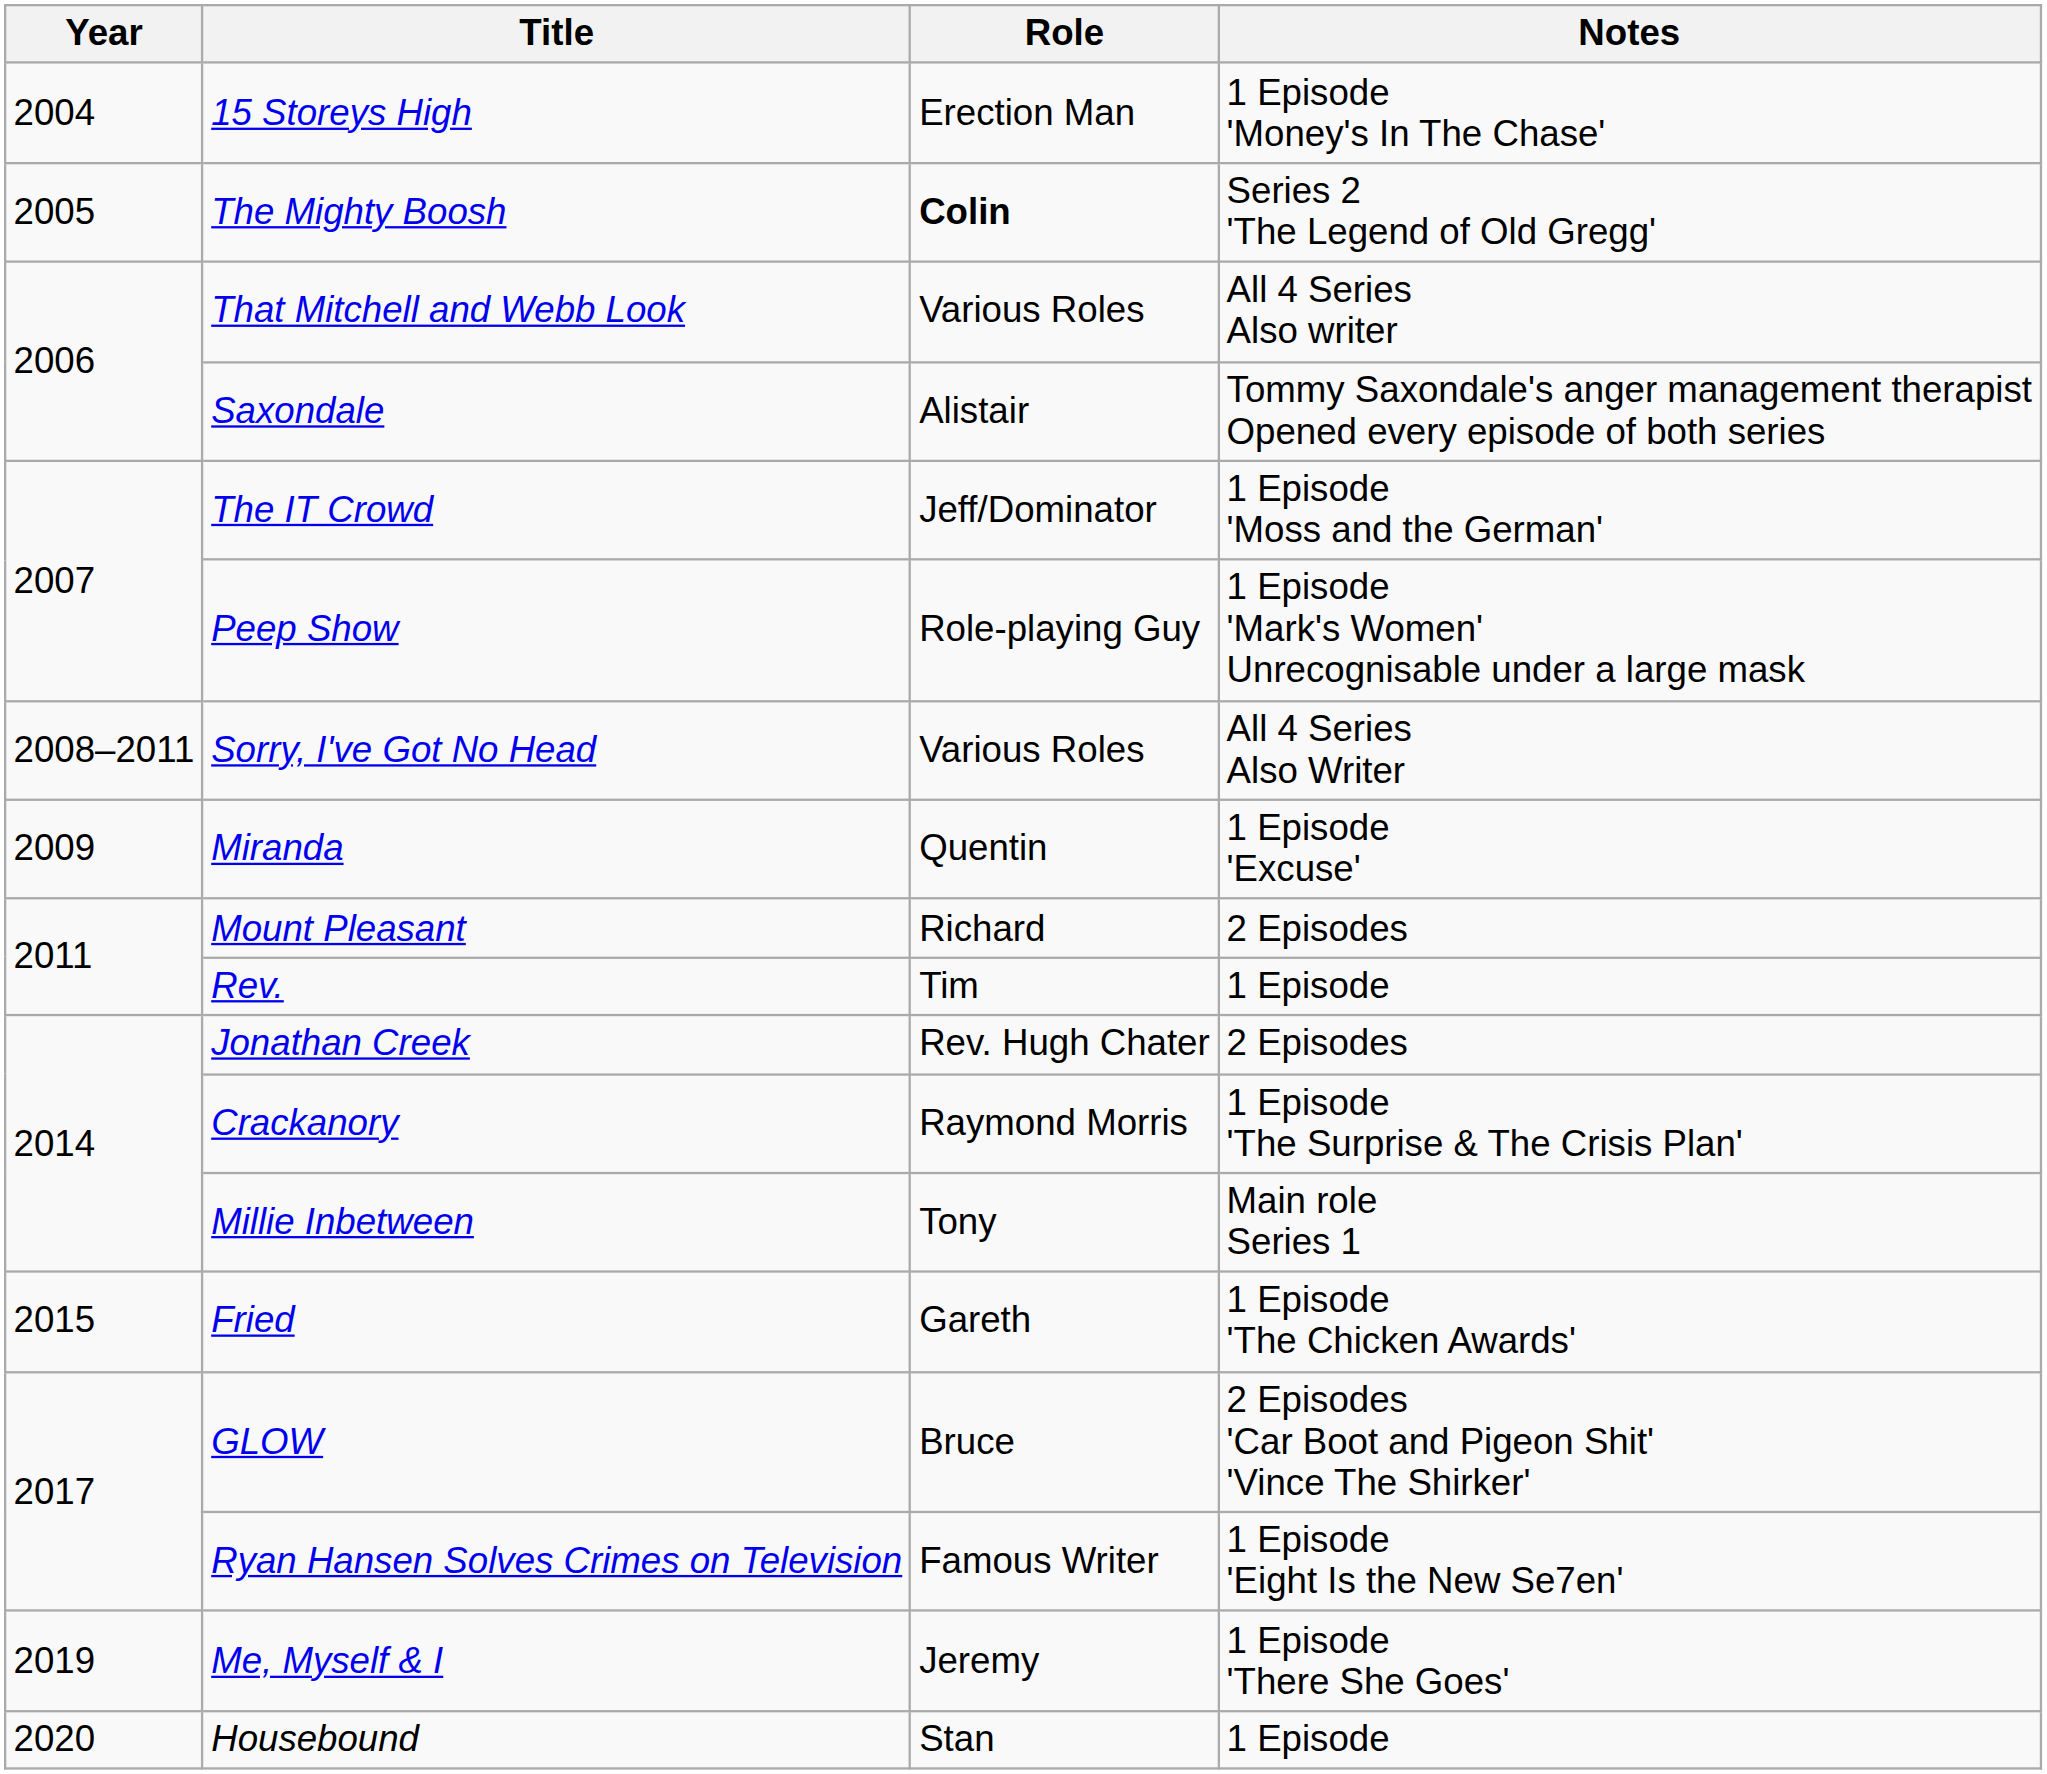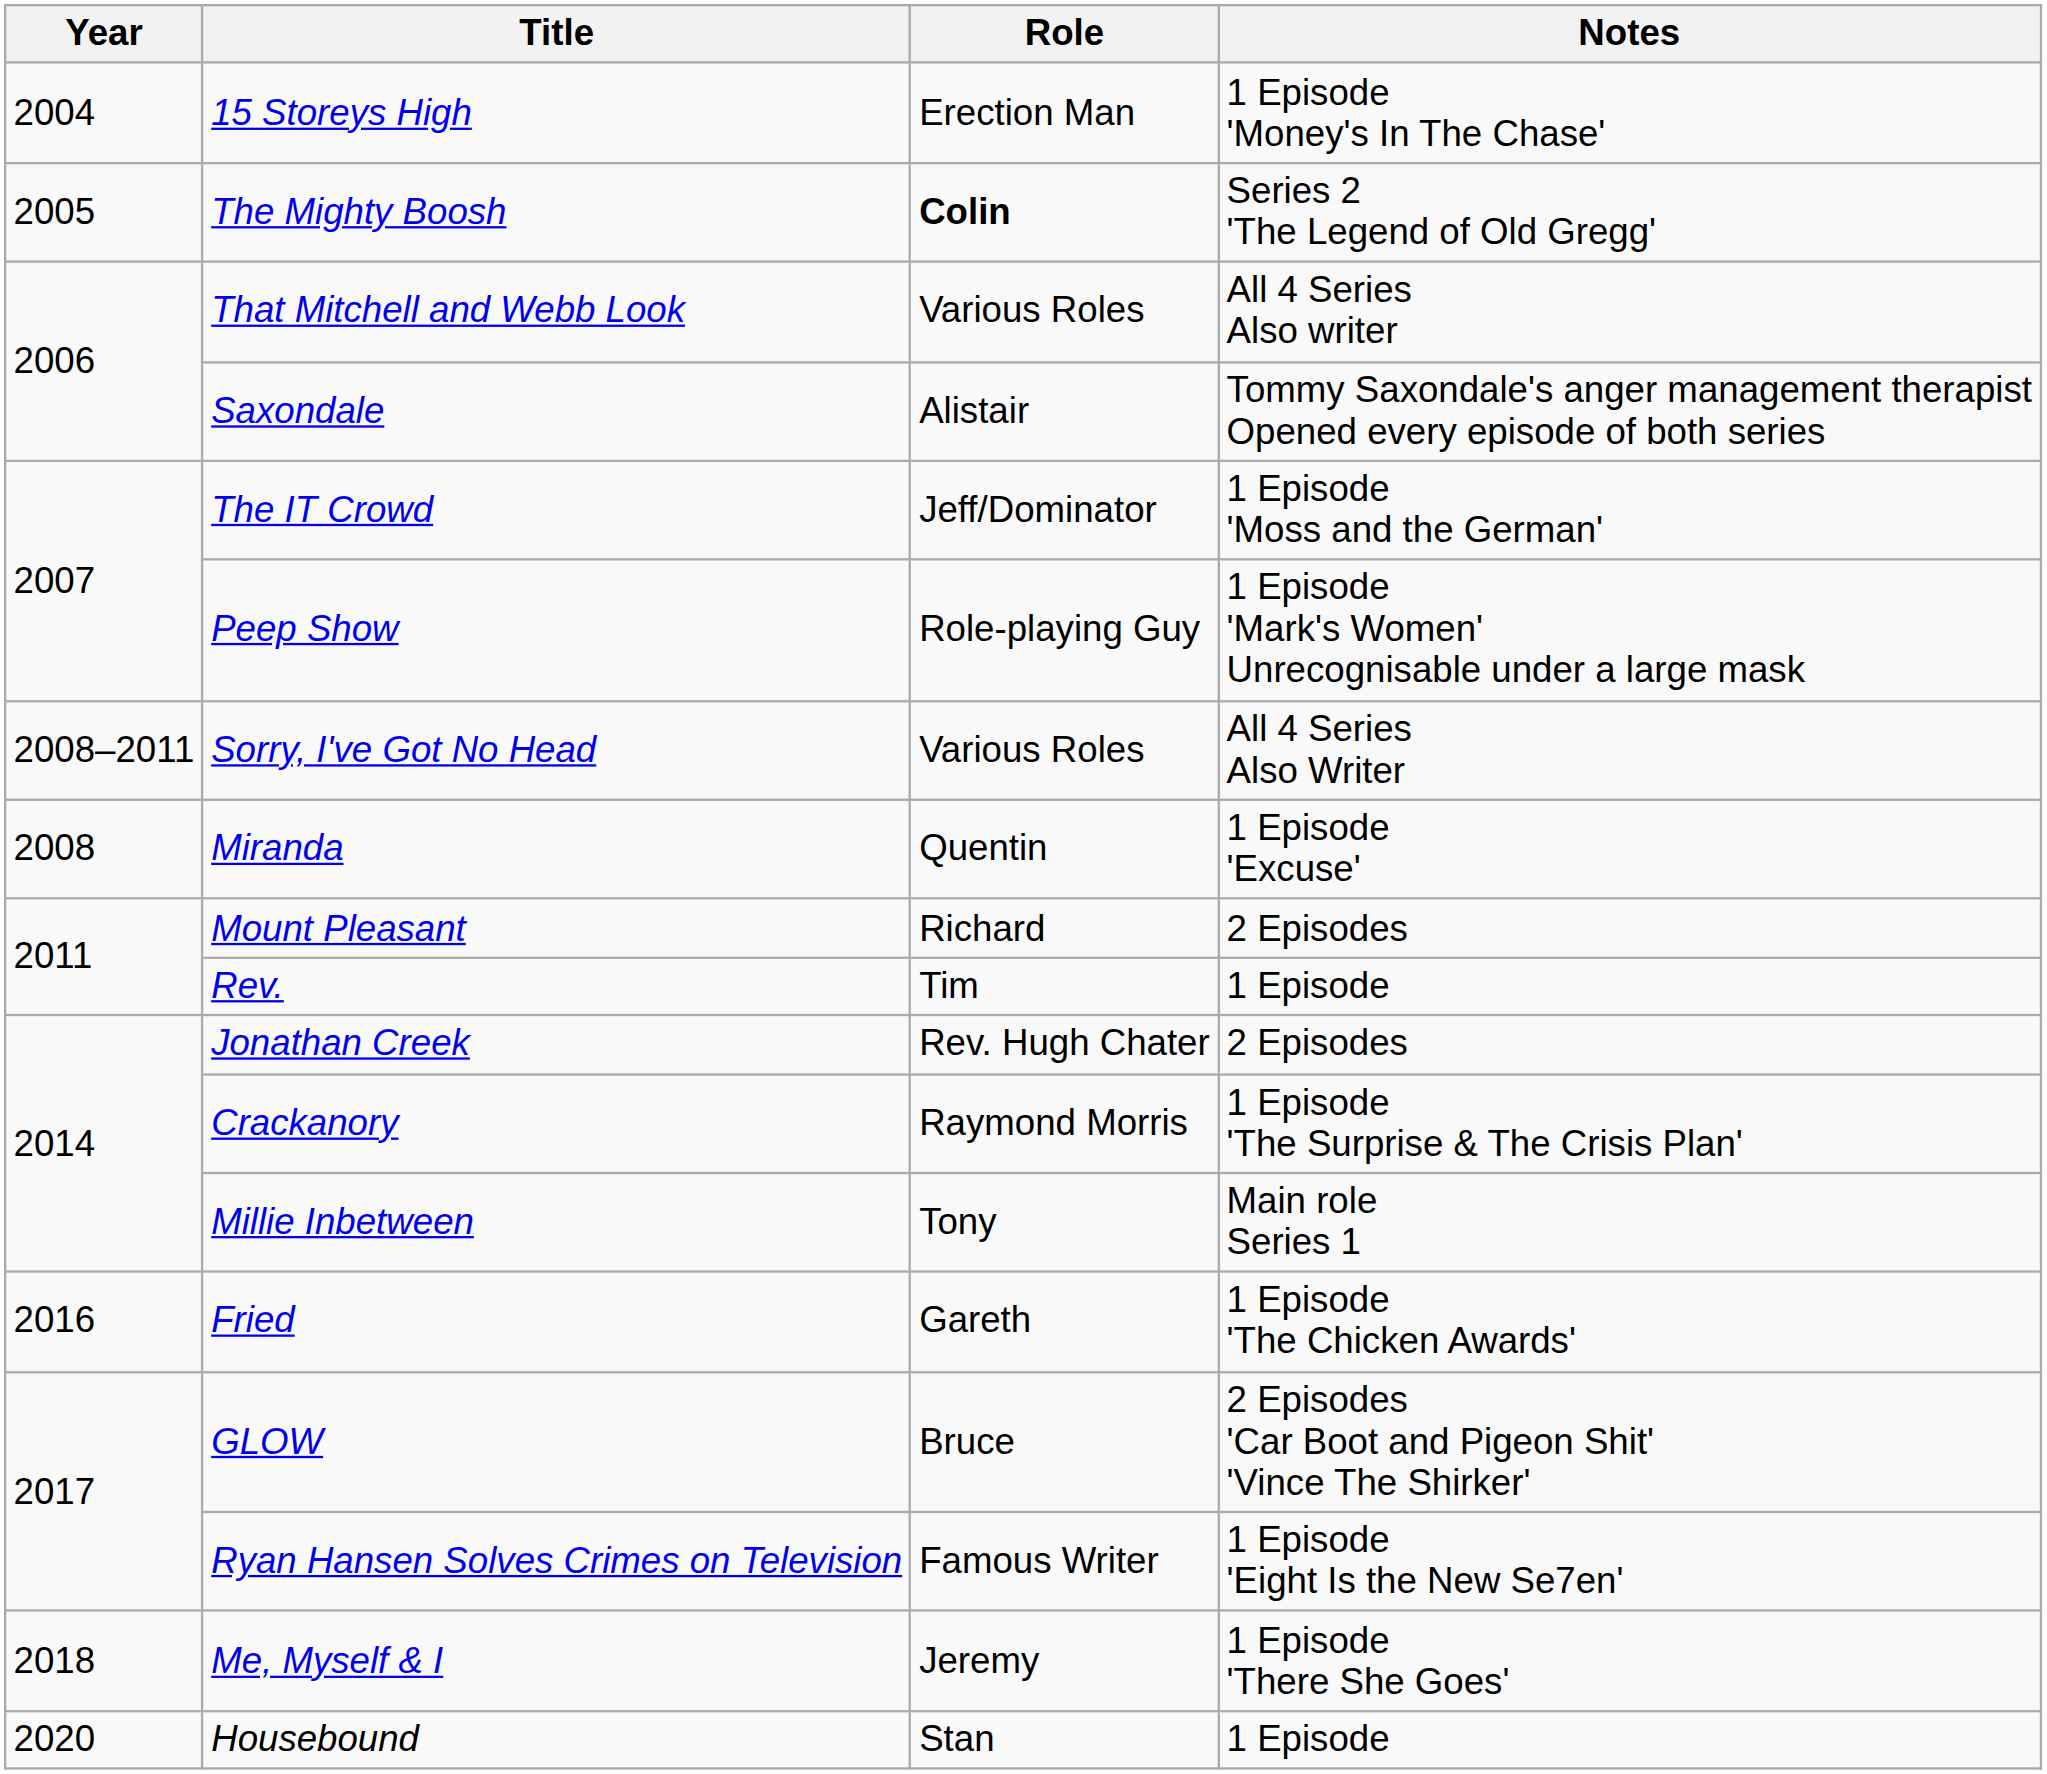Miranda | Year: 2009 -> 2008
Fried | Year: 2015 -> 2016
Me, Myself & I | Year: 2019 -> 2018
